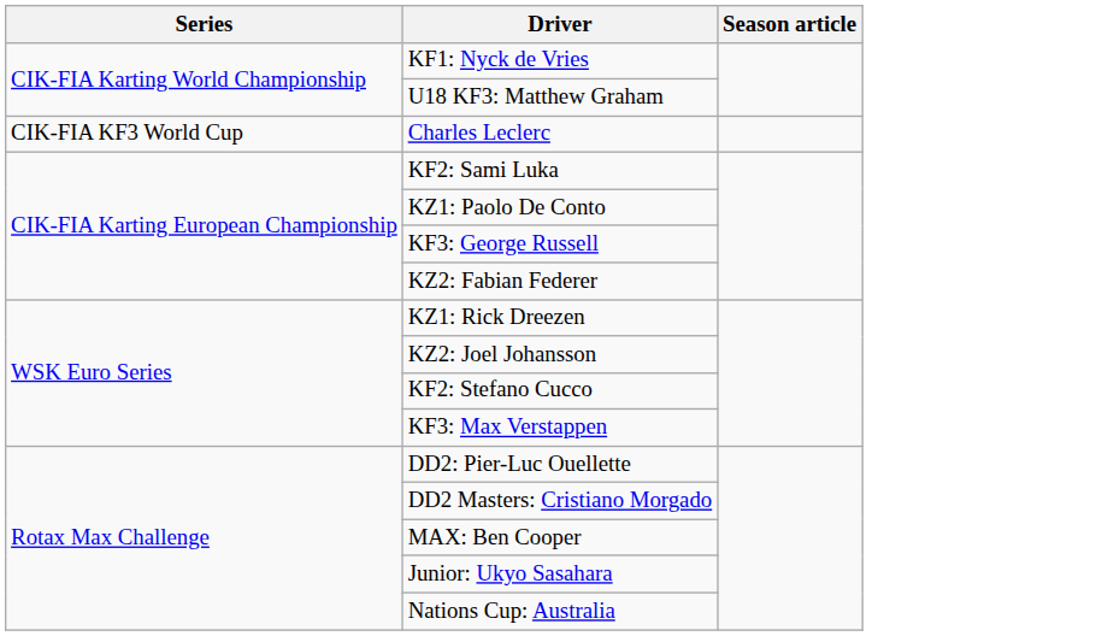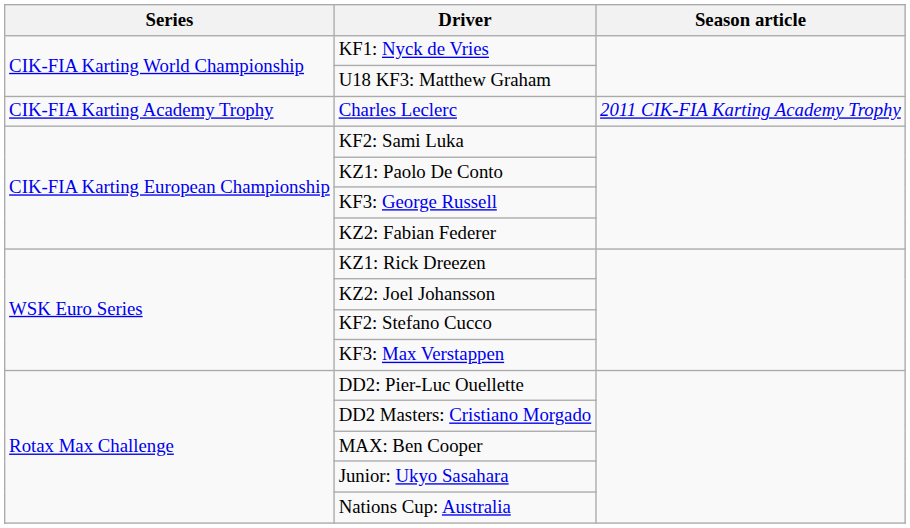- row: CIK-FIA KF3 World Cup | Charles Leclerc
+ row: CIK-FIA Karting Academy Trophy | Charles Leclerc | 2011 CIK-FIA Karting Academy Trophy
